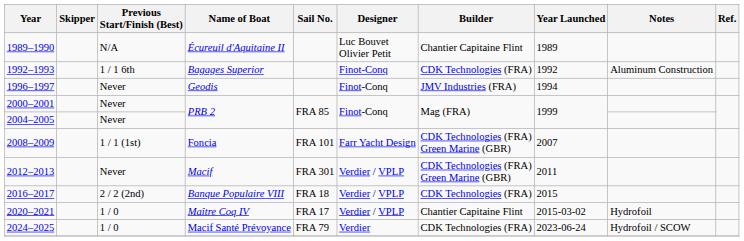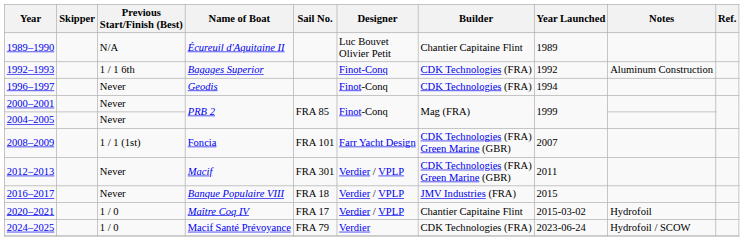Geodis | Builder: JMV Industries (FRA) -> CDK Technologies (FRA)
Banque Populaire VIII | Previous Start/Finish (Best): 2 / 2 (2nd) -> Never
Banque Populaire VIII | Builder: CDK Technologies (FRA) -> JMV Industries (FRA)
